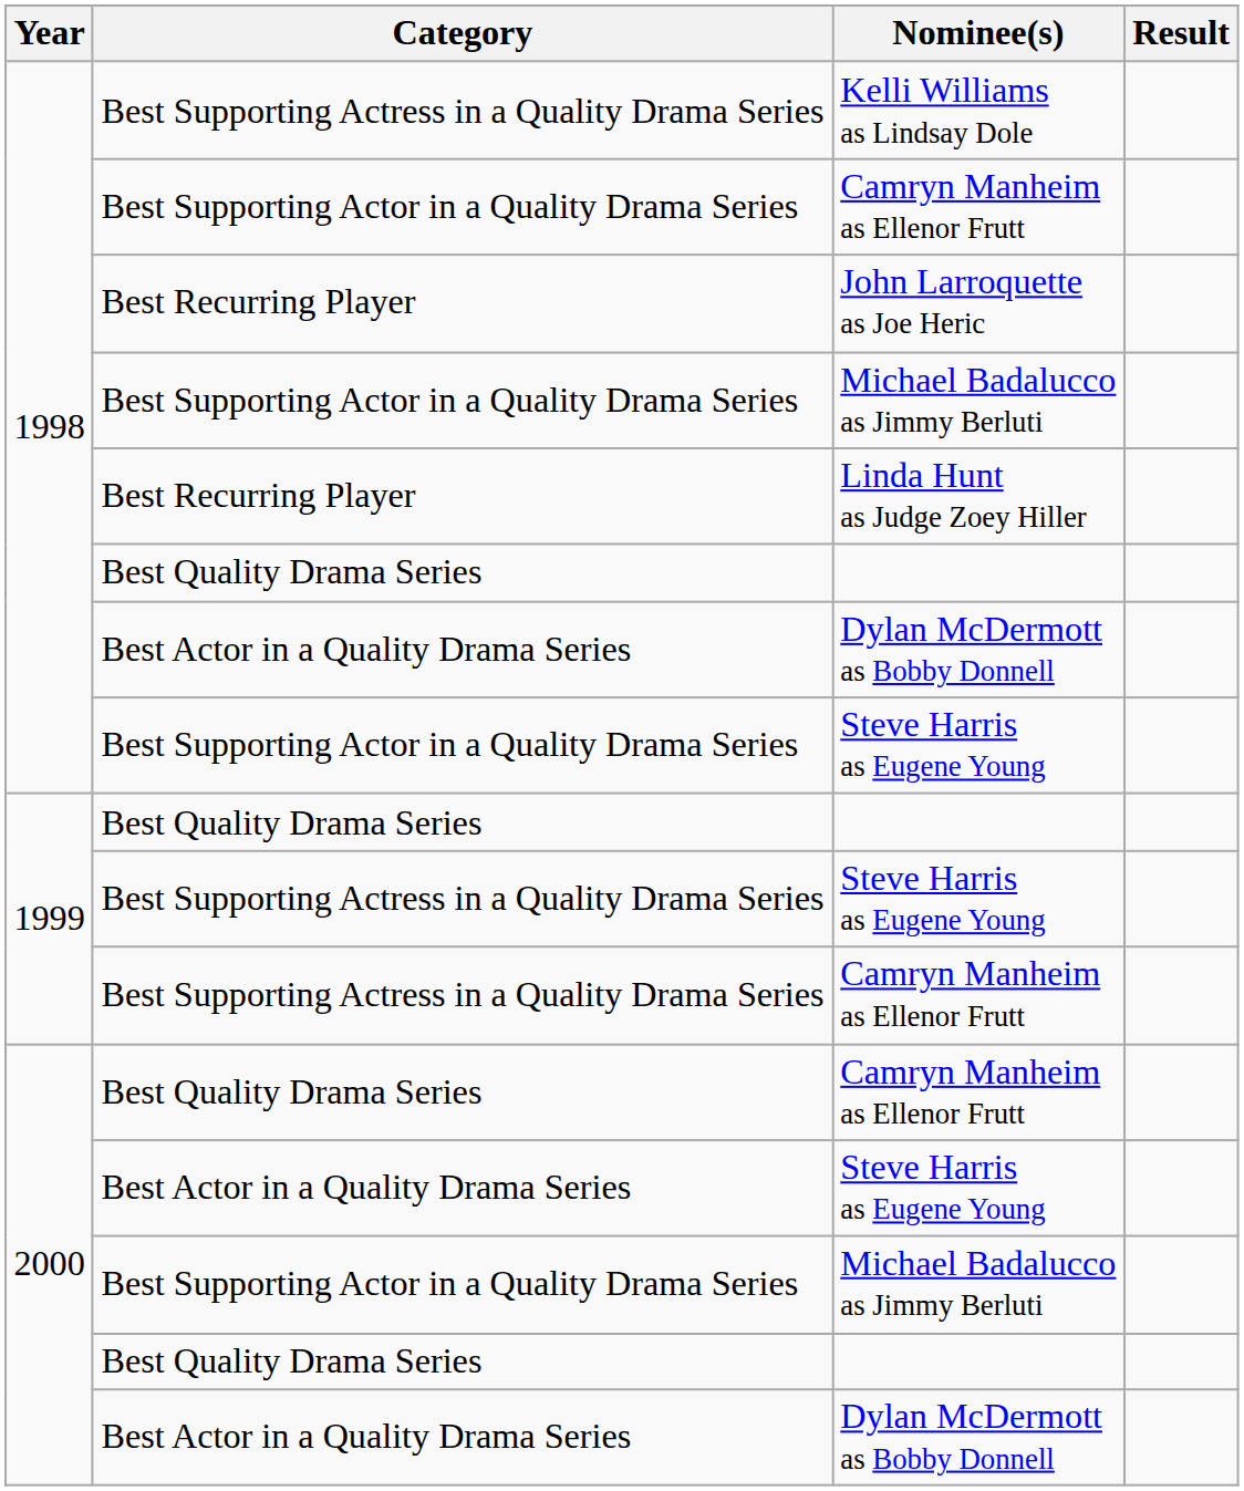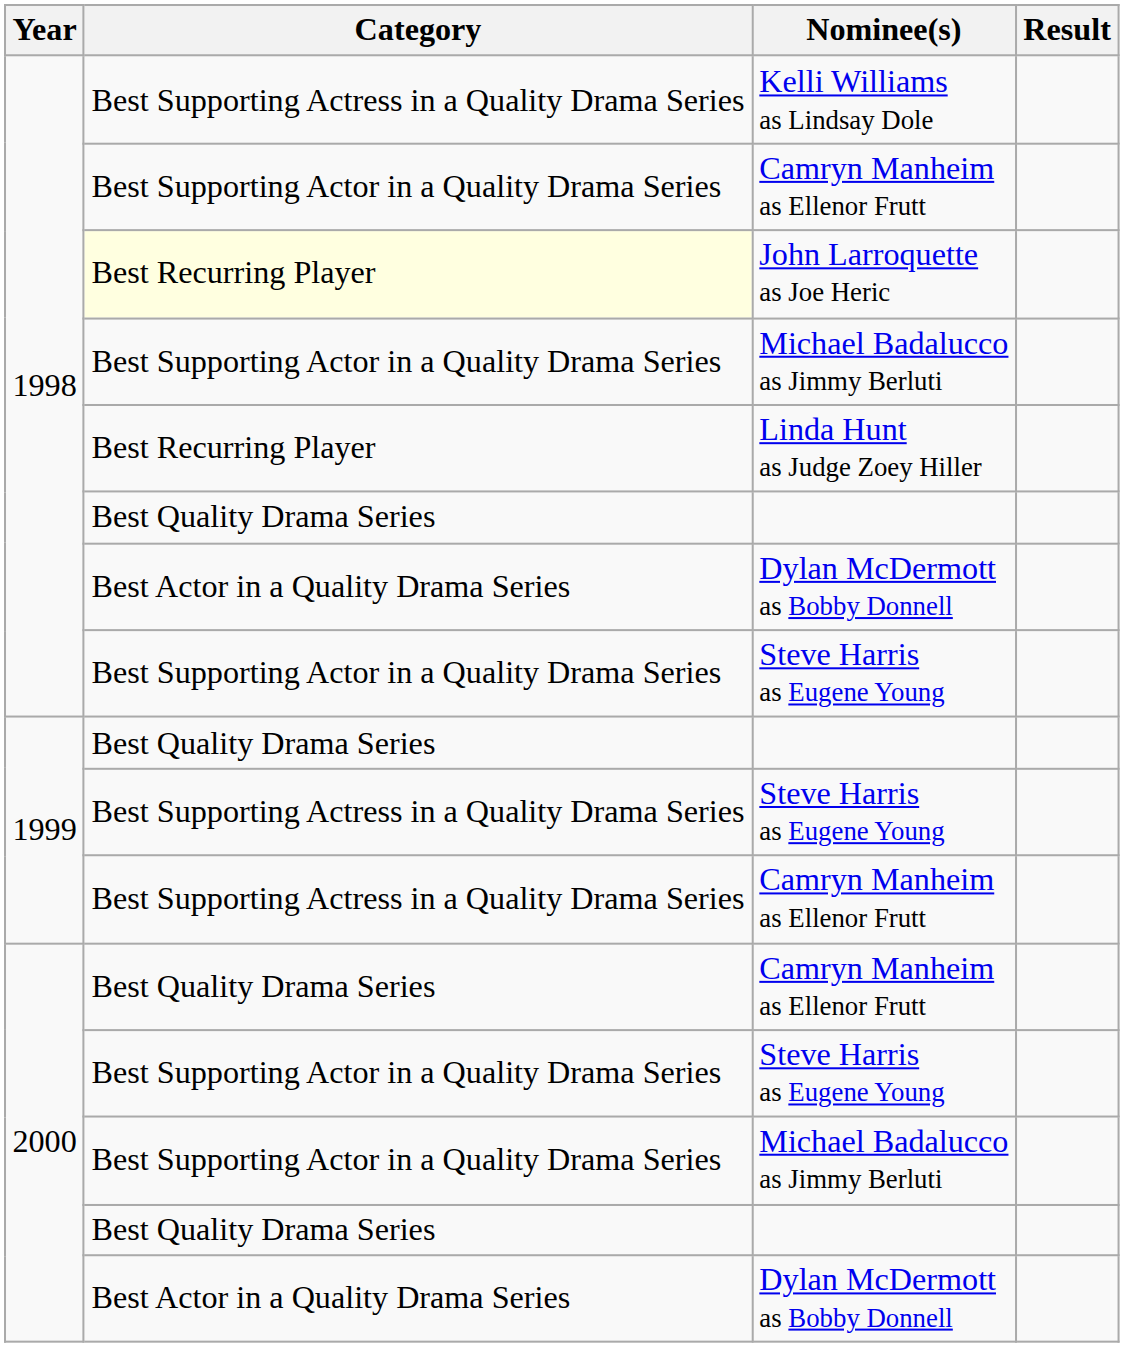John Larroquette as Joe Heric | Category: no background -> lightyellow background
2000 / Steve Harris as Eugene Young | Category: Best Actor in a Quality Drama Series -> Best Supporting Actor in a Quality Drama Series
